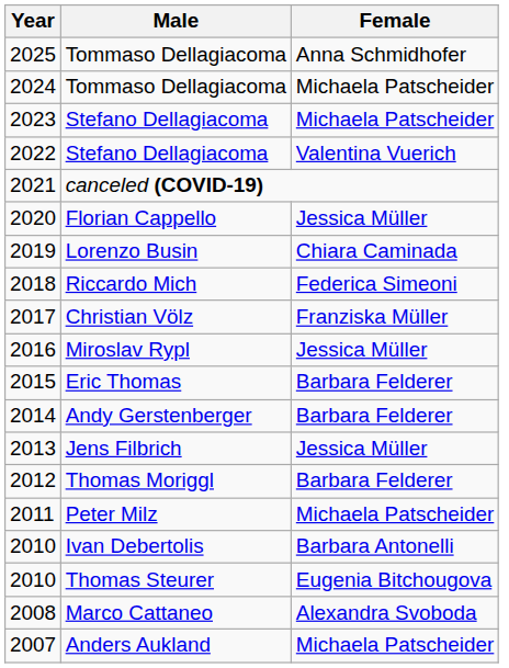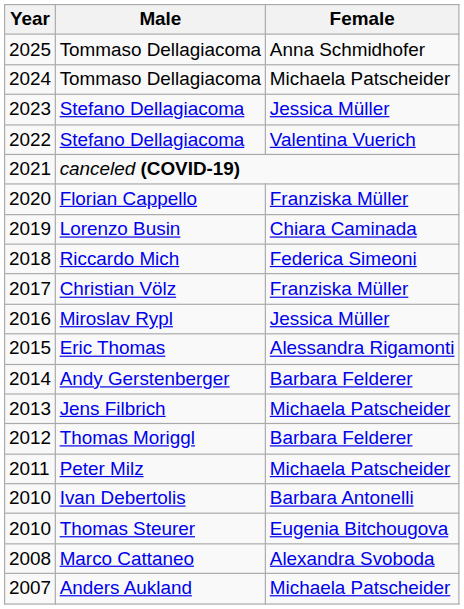2023 | Female: Michaela Patscheider -> Jessica Müller
2020 | Female: Jessica Müller -> Franziska Müller
2015 | Female: Barbara Felderer -> Alessandra Rigamonti
2013 | Female: Jessica Müller -> Michaela Patscheider
